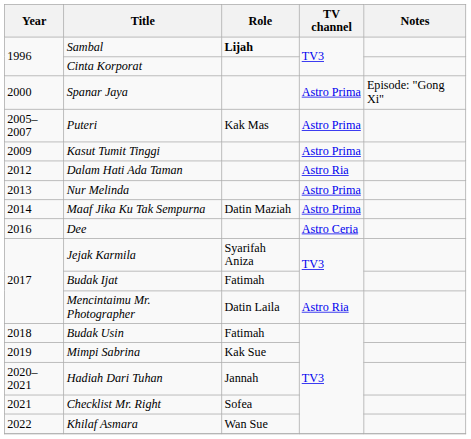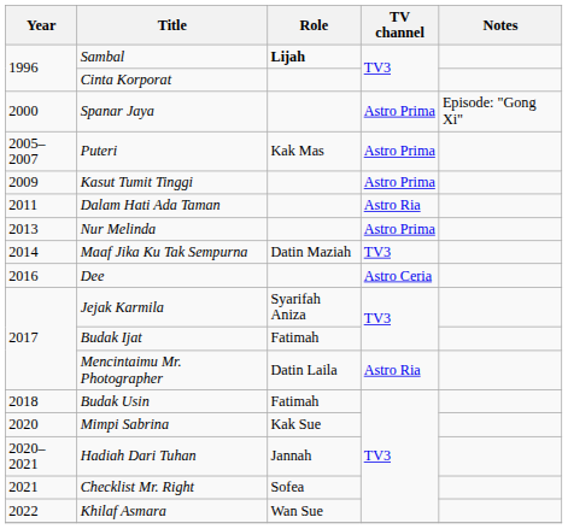Dalam Hati Ada Taman | Year: 2012 -> 2011
Maaf Jika Ku Tak Sempurna | TV channel: Astro Prima -> TV3
Mimpi Sabrina | Year: 2019 -> 2020
